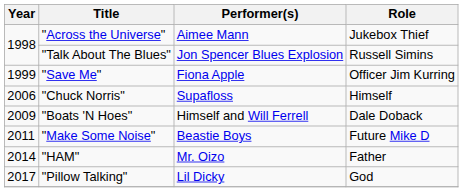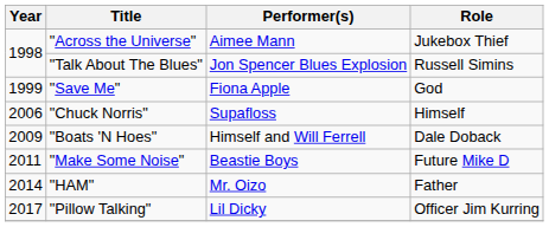"Save Me" | Role: Officer Jim Kurring -> God
"Pillow Talking" | Role: God -> Officer Jim Kurring
